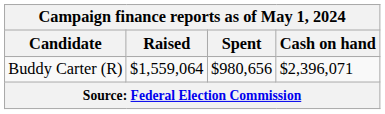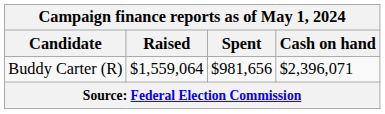Buddy Carter (R) | Spent: $980,656 -> $981,656
